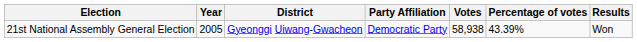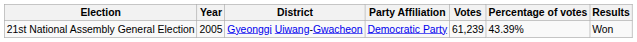21st National Assembly General Election | Votes: 58,938 -> 61,239
